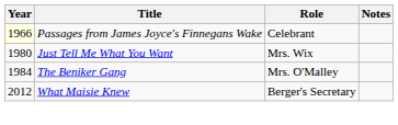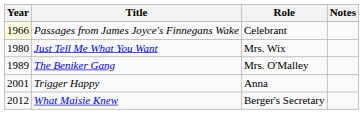The Beniker Gang | Year: 1984 -> 1989
+ row: 2001 | Trigger Happy | Anna
